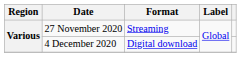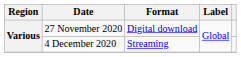27 November 2020 | Format: Streaming -> Digital download
4 December 2020 | Format: Digital download -> Streaming
